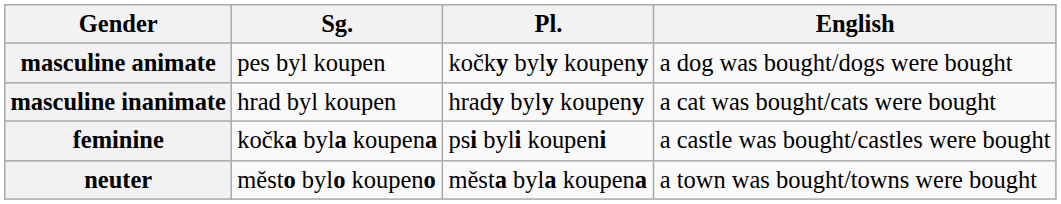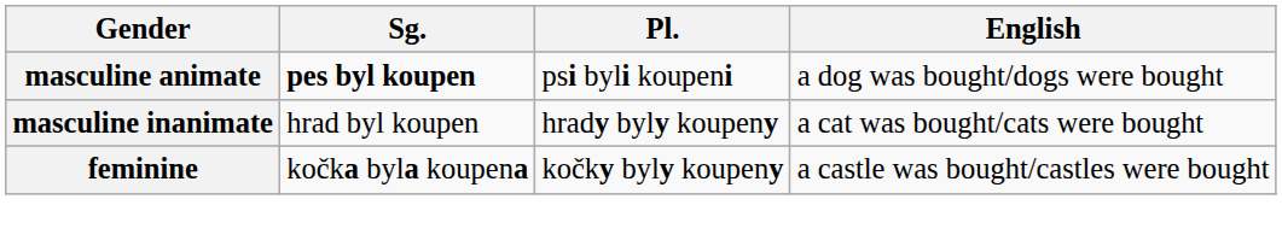masculine animate | Sg.: normal -> bold
masculine animate | Pl.: kočky byly koupeny -> psi byli koupeni
feminine | Pl.: psi byli koupeni -> kočky byly koupeny
- row: neuter | město bylo koupeno | města byla koupena | a town was bought/towns were bought
